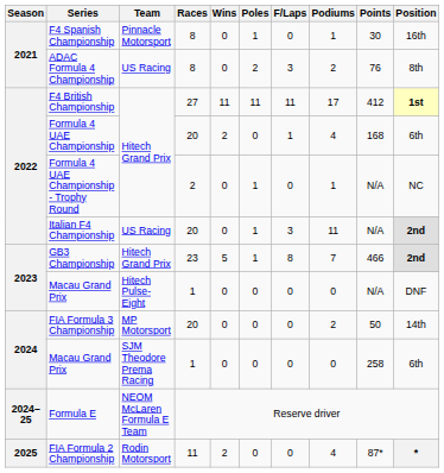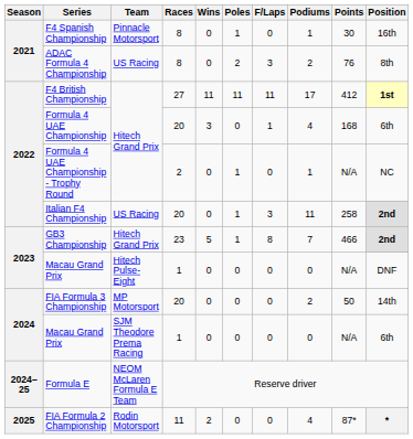Formula 4 UAE Championship | Wins: 2 -> 3
Italian F4 Championship | Points: N/A -> 258
Macau Grand Prix / SJM Theodore Prema Racing | Points: 258 -> N/A
